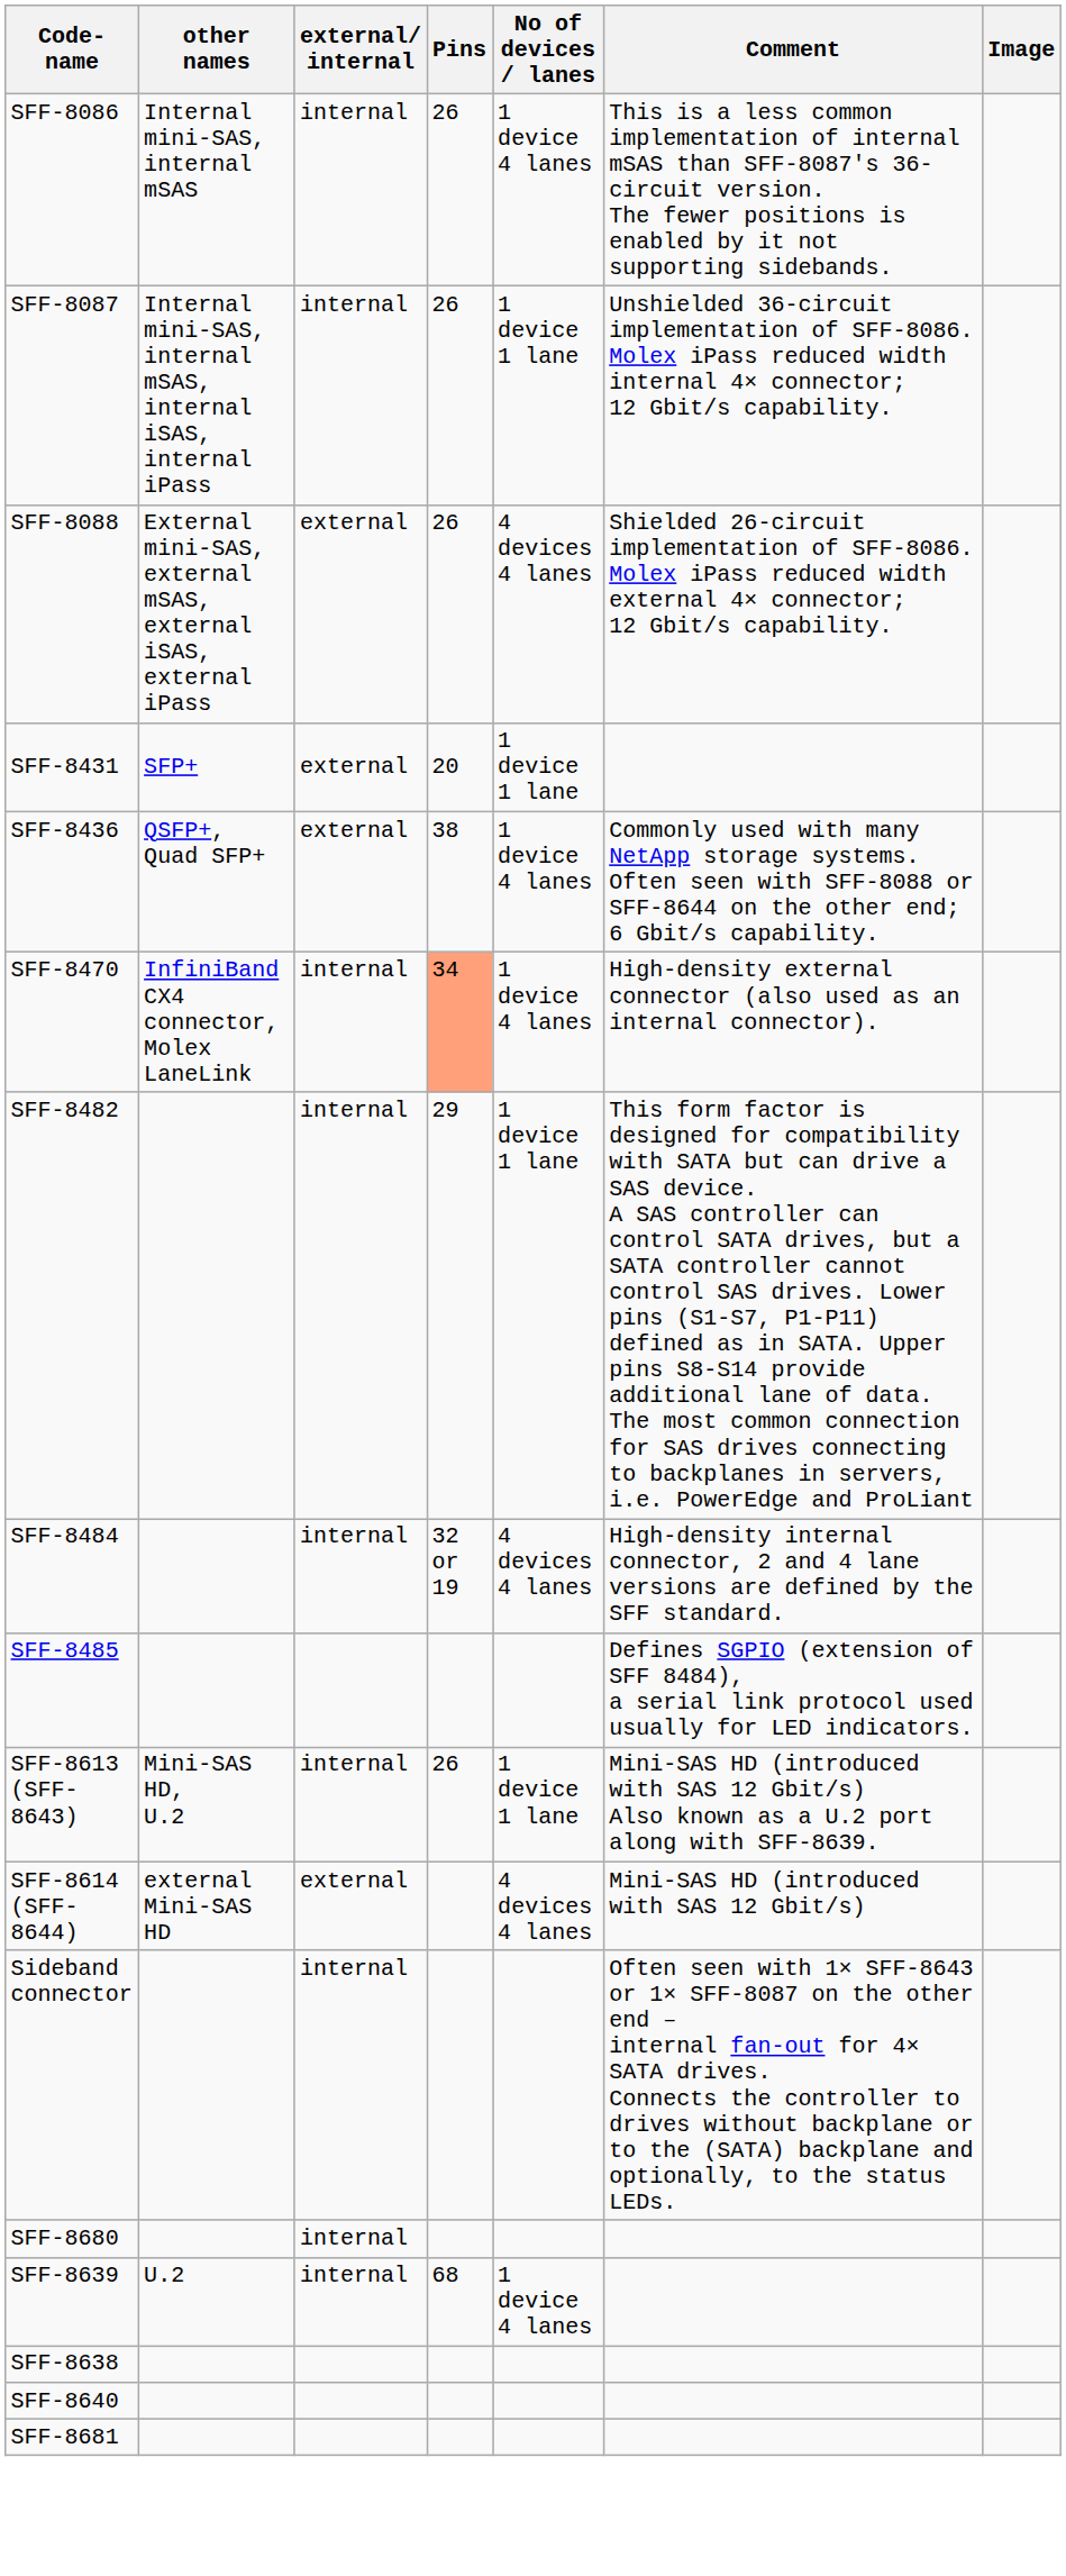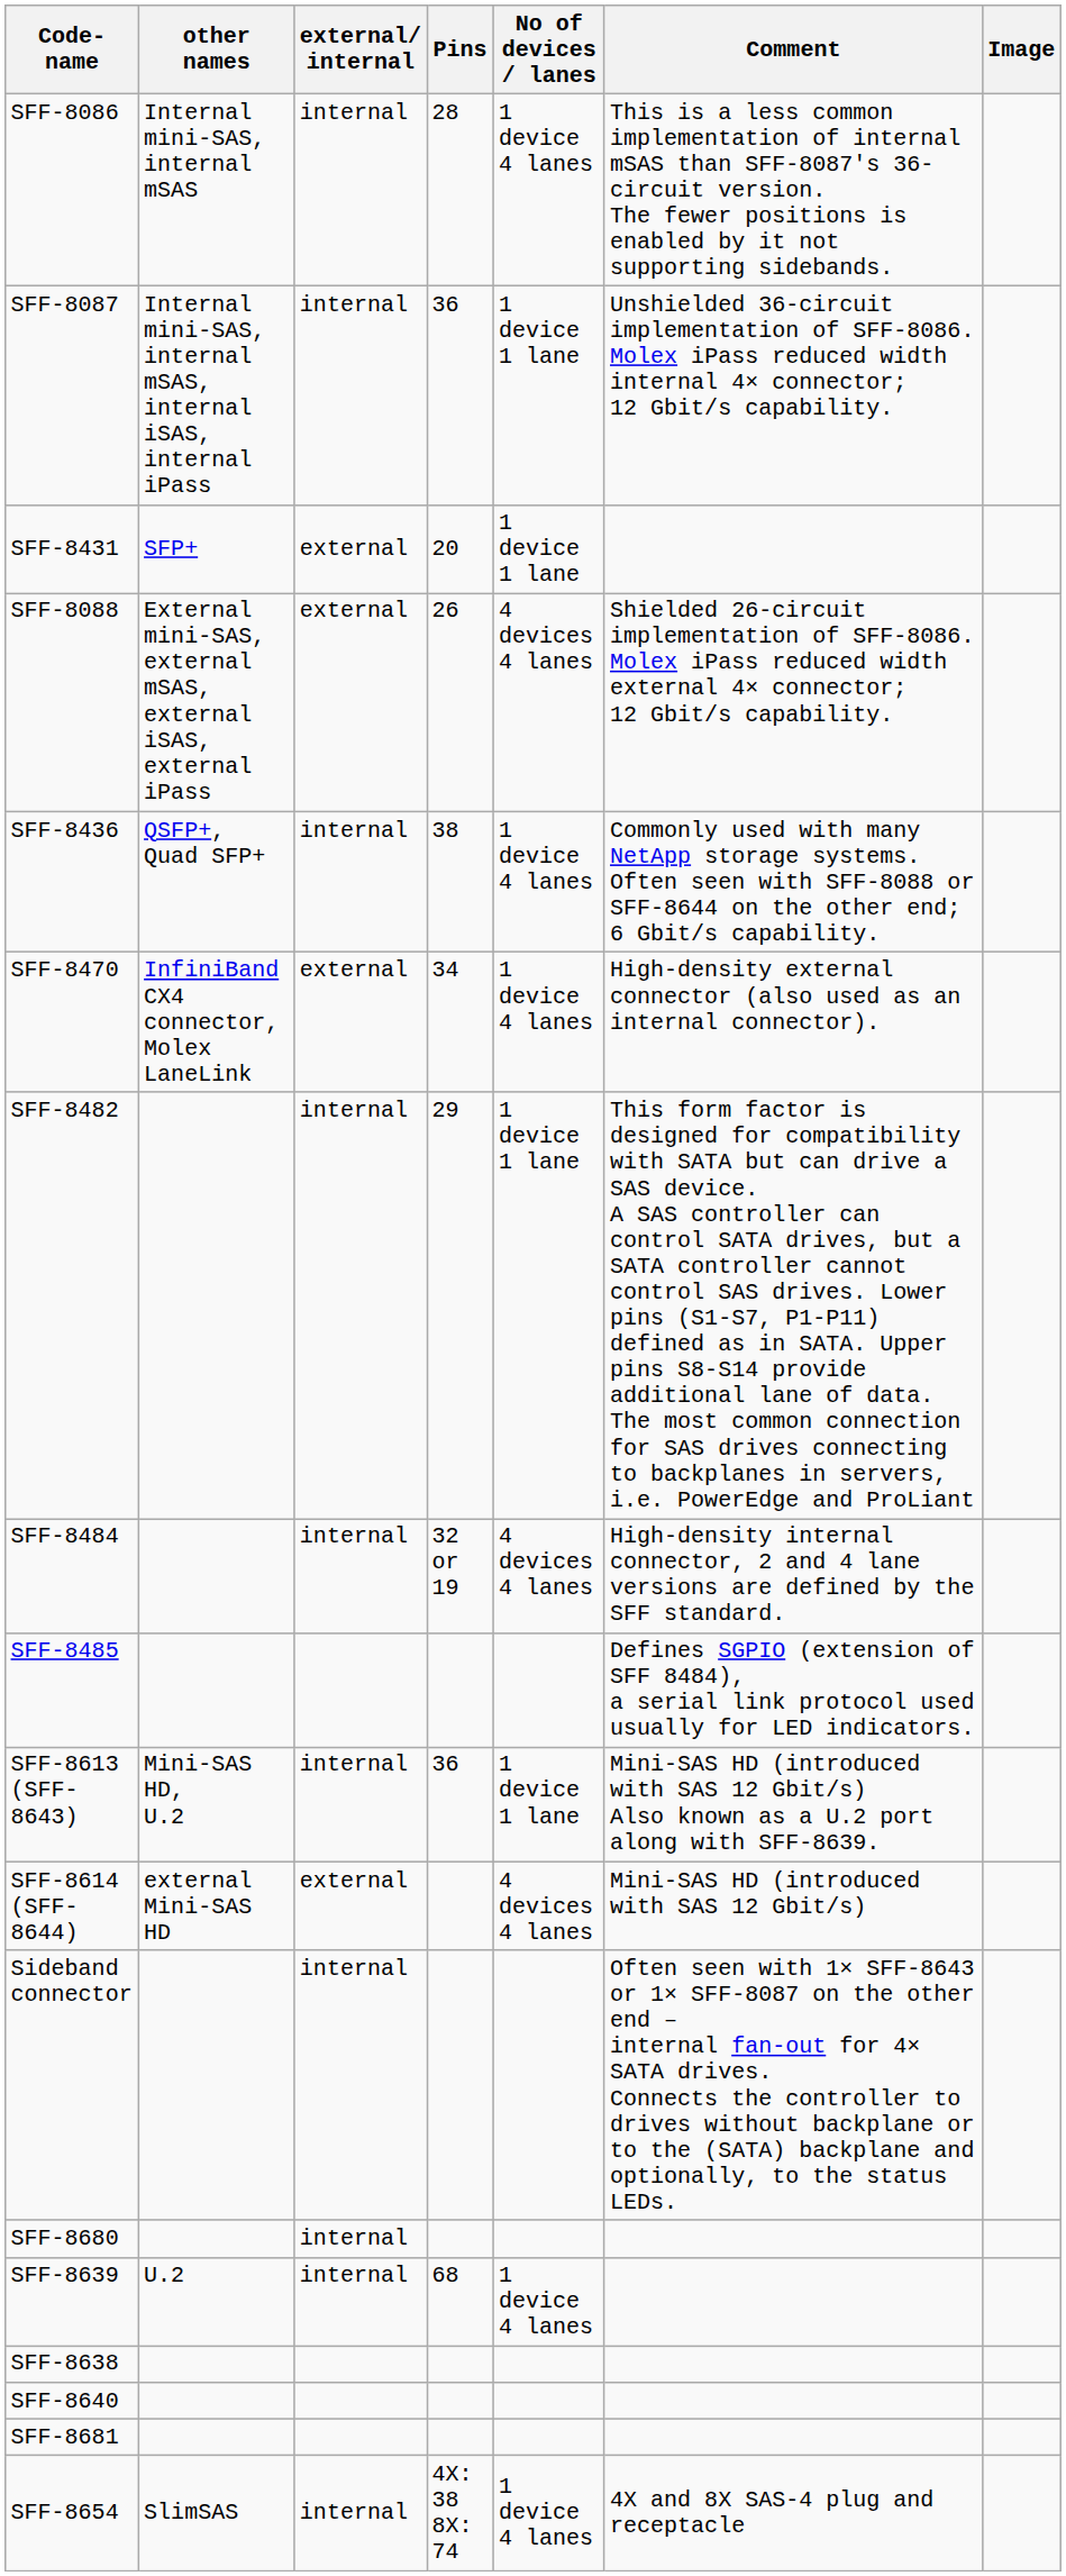SFF-8086 | Pins: 26 -> 28
SFF-8087 | Pins: 26 -> 36
rows swapped: SFF-8088 <-> SFF-8431
SFF-8436 | external/ internal: external -> internal
SFF-8470 | external/ internal: internal -> external
SFF-8470 | Pins: lightsalmon background -> no background
SFF-8613 (SFF-8643) | Pins: 26 -> 36
+ row: SFF-8654 | SlimSAS | internal | 4X: 38 8X: 74 | 1 device 4 lanes | 4X and 8X SAS-4 plug and receptacle
